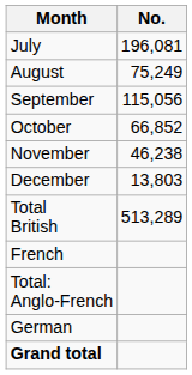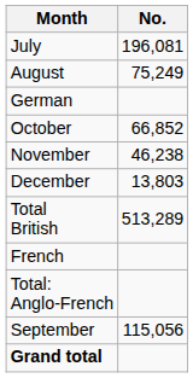rows swapped: September <-> German
